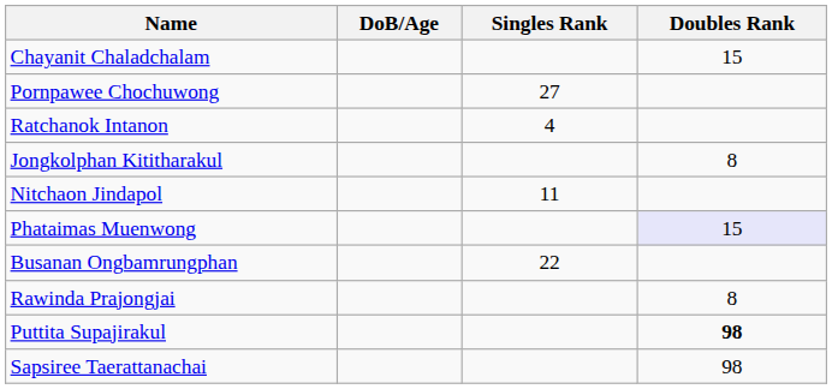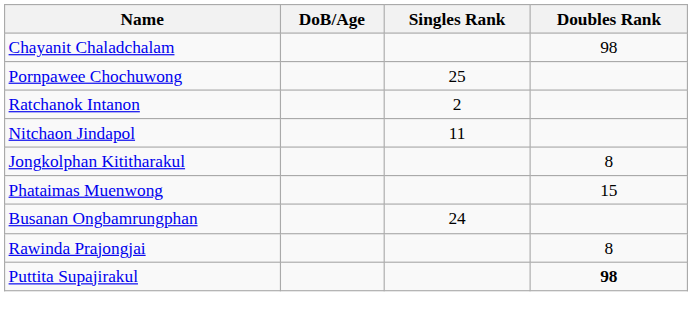Chayanit Chaladchalam | Doubles Rank: 15 -> 98
Pornpawee Chochuwong | Singles Rank: 27 -> 25
Ratchanok Intanon | Singles Rank: 4 -> 2
rows swapped: Nitchaon Jindapol <-> Jongkolphan Kititharakul
Phataimas Muenwong | Doubles Rank: lavender background -> no background
Busanan Ongbamrungphan | Singles Rank: 22 -> 24
- row: Sapsiree Taerattanachai | 98
